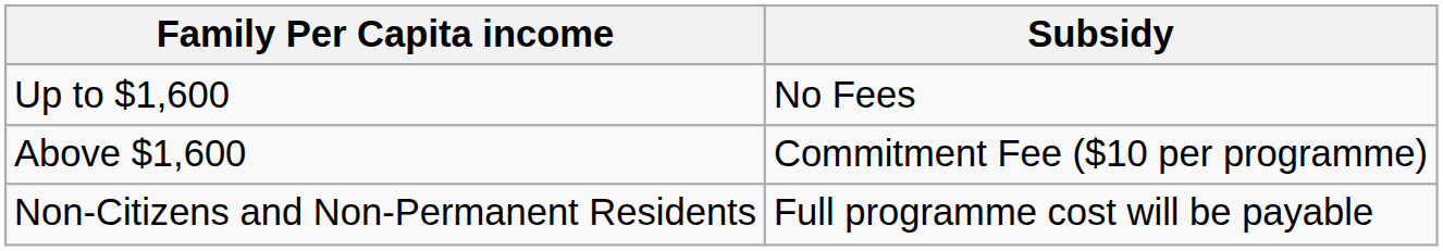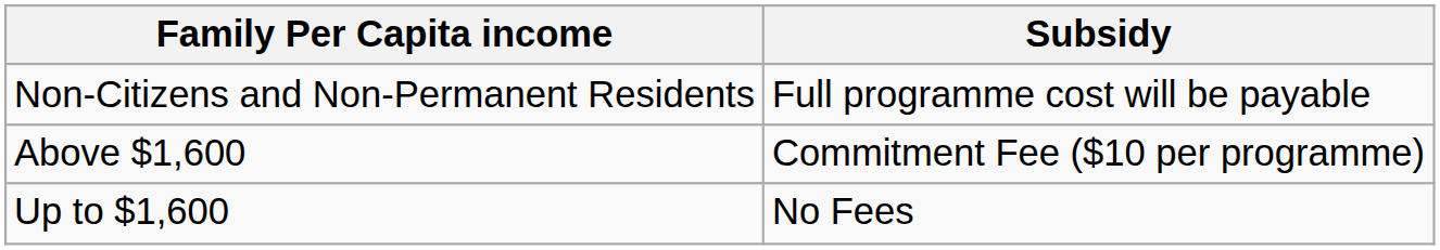rows swapped: Up to $1,600 <-> Non-Citizens and Non-Permanent Residents
